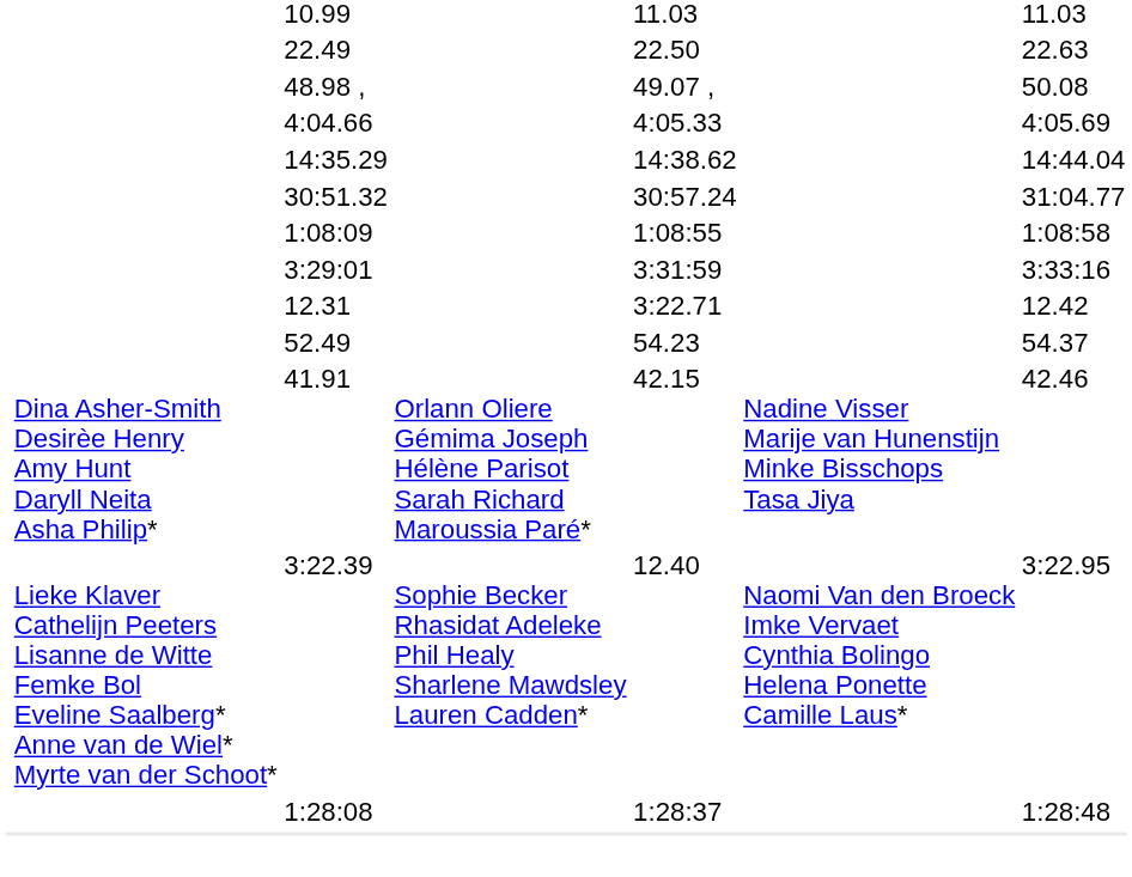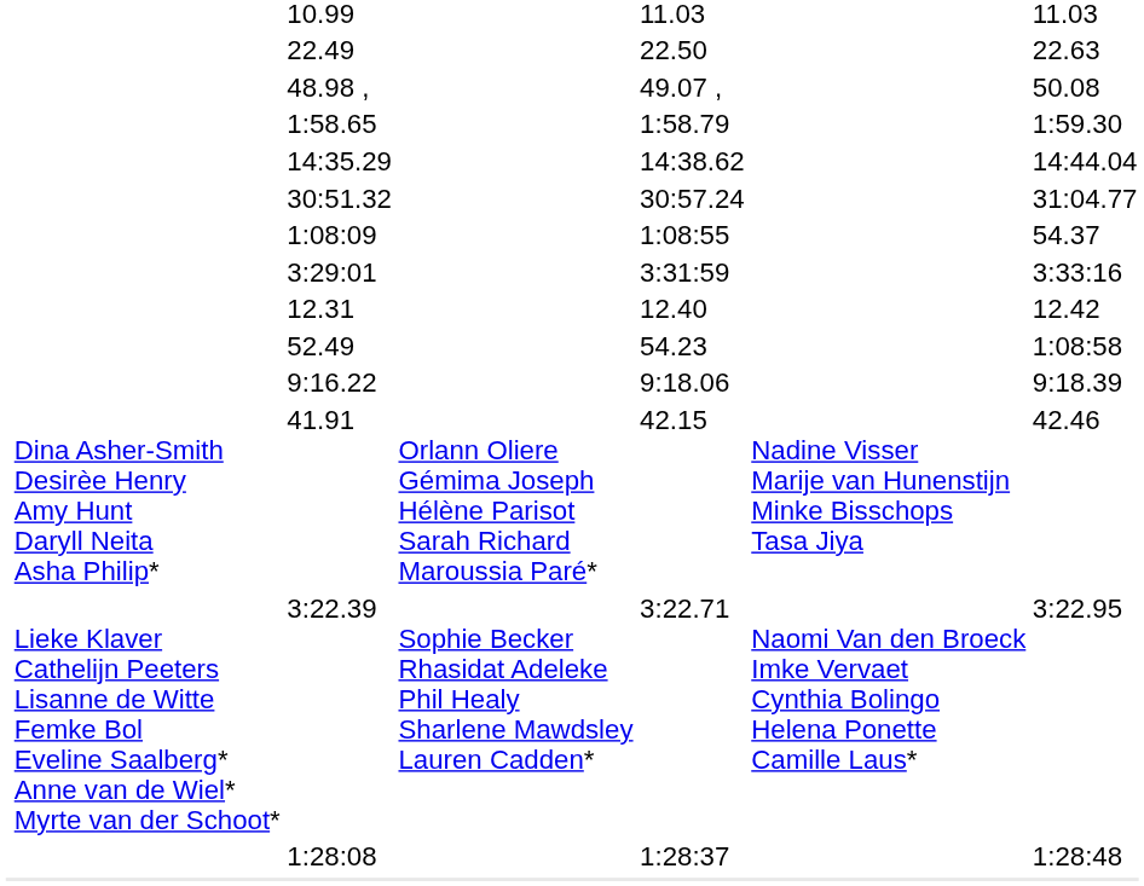+ row: 1:58.65 | 1:58.79 | 1:59.30
- row: 4:04.66 | 4:05.33 | 4:05.69
1:08:09 | column 7: 1:08:58 -> 54.37
12.31 | column 5: 3:22.71 -> 12.40
52.49 | column 7: 54.37 -> 1:08:58
+ row: 9:16.22 | 9:18.06 | 9:18.39
3:22.39 | column 5: 12.40 -> 3:22.71
